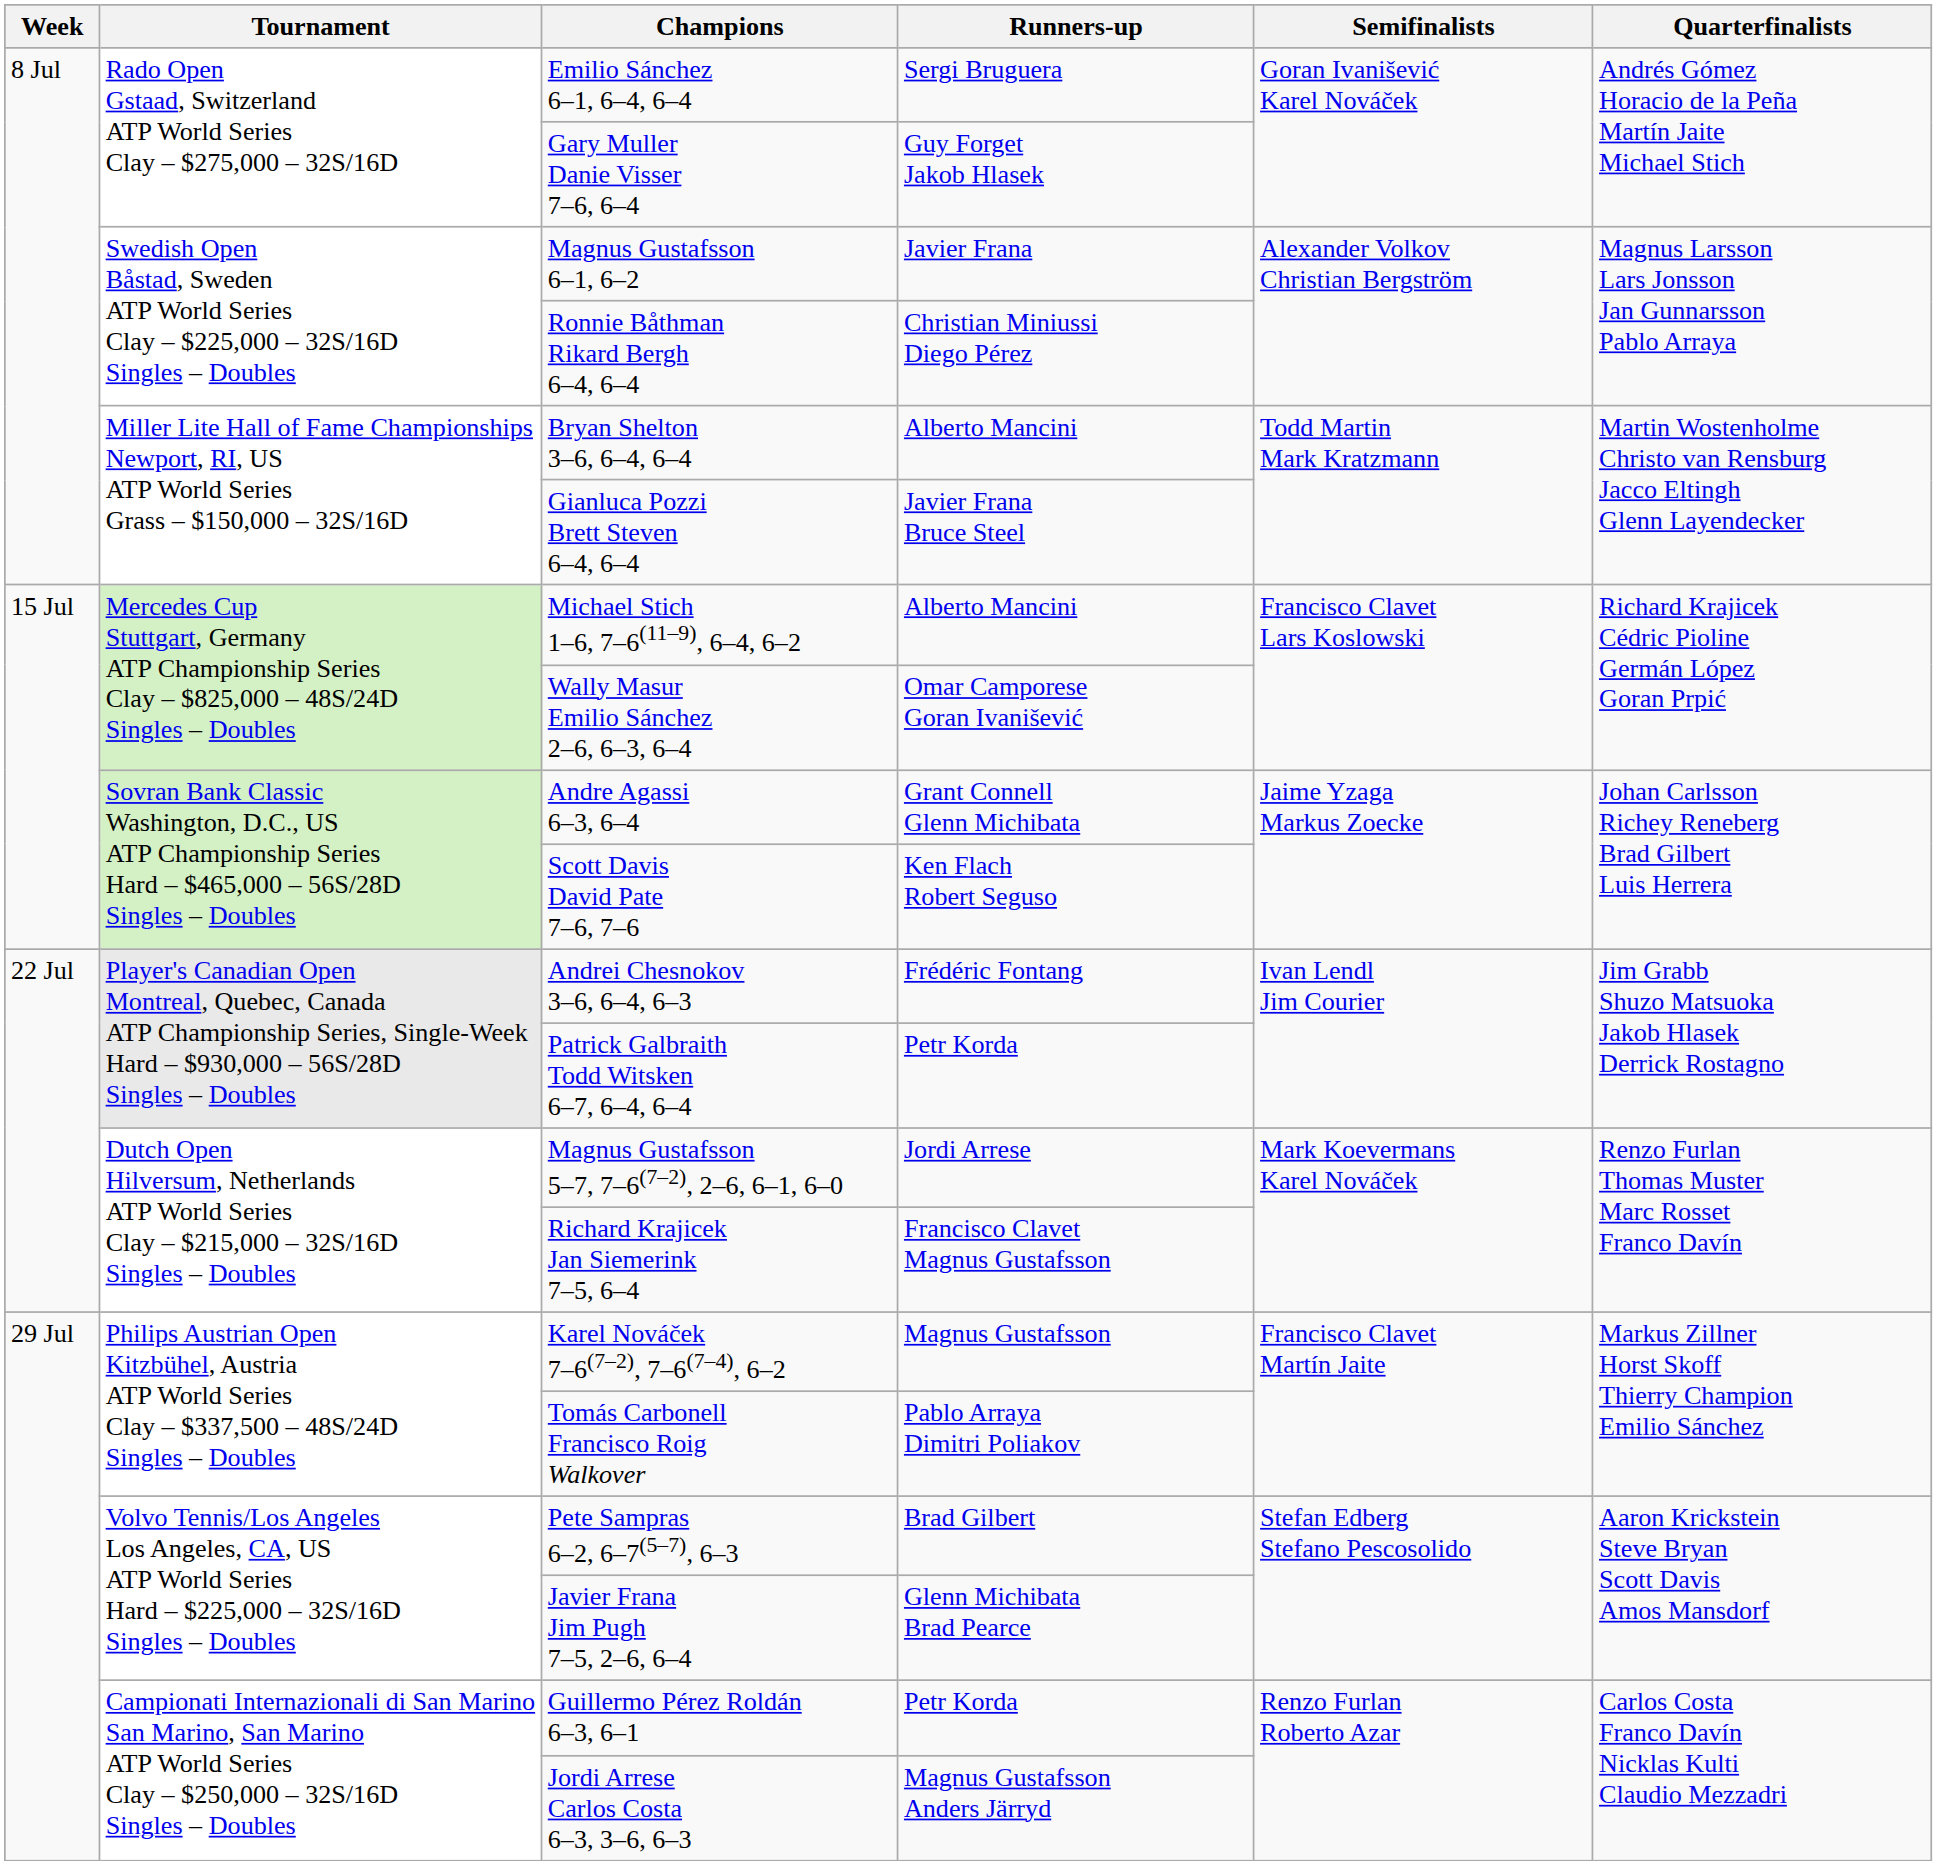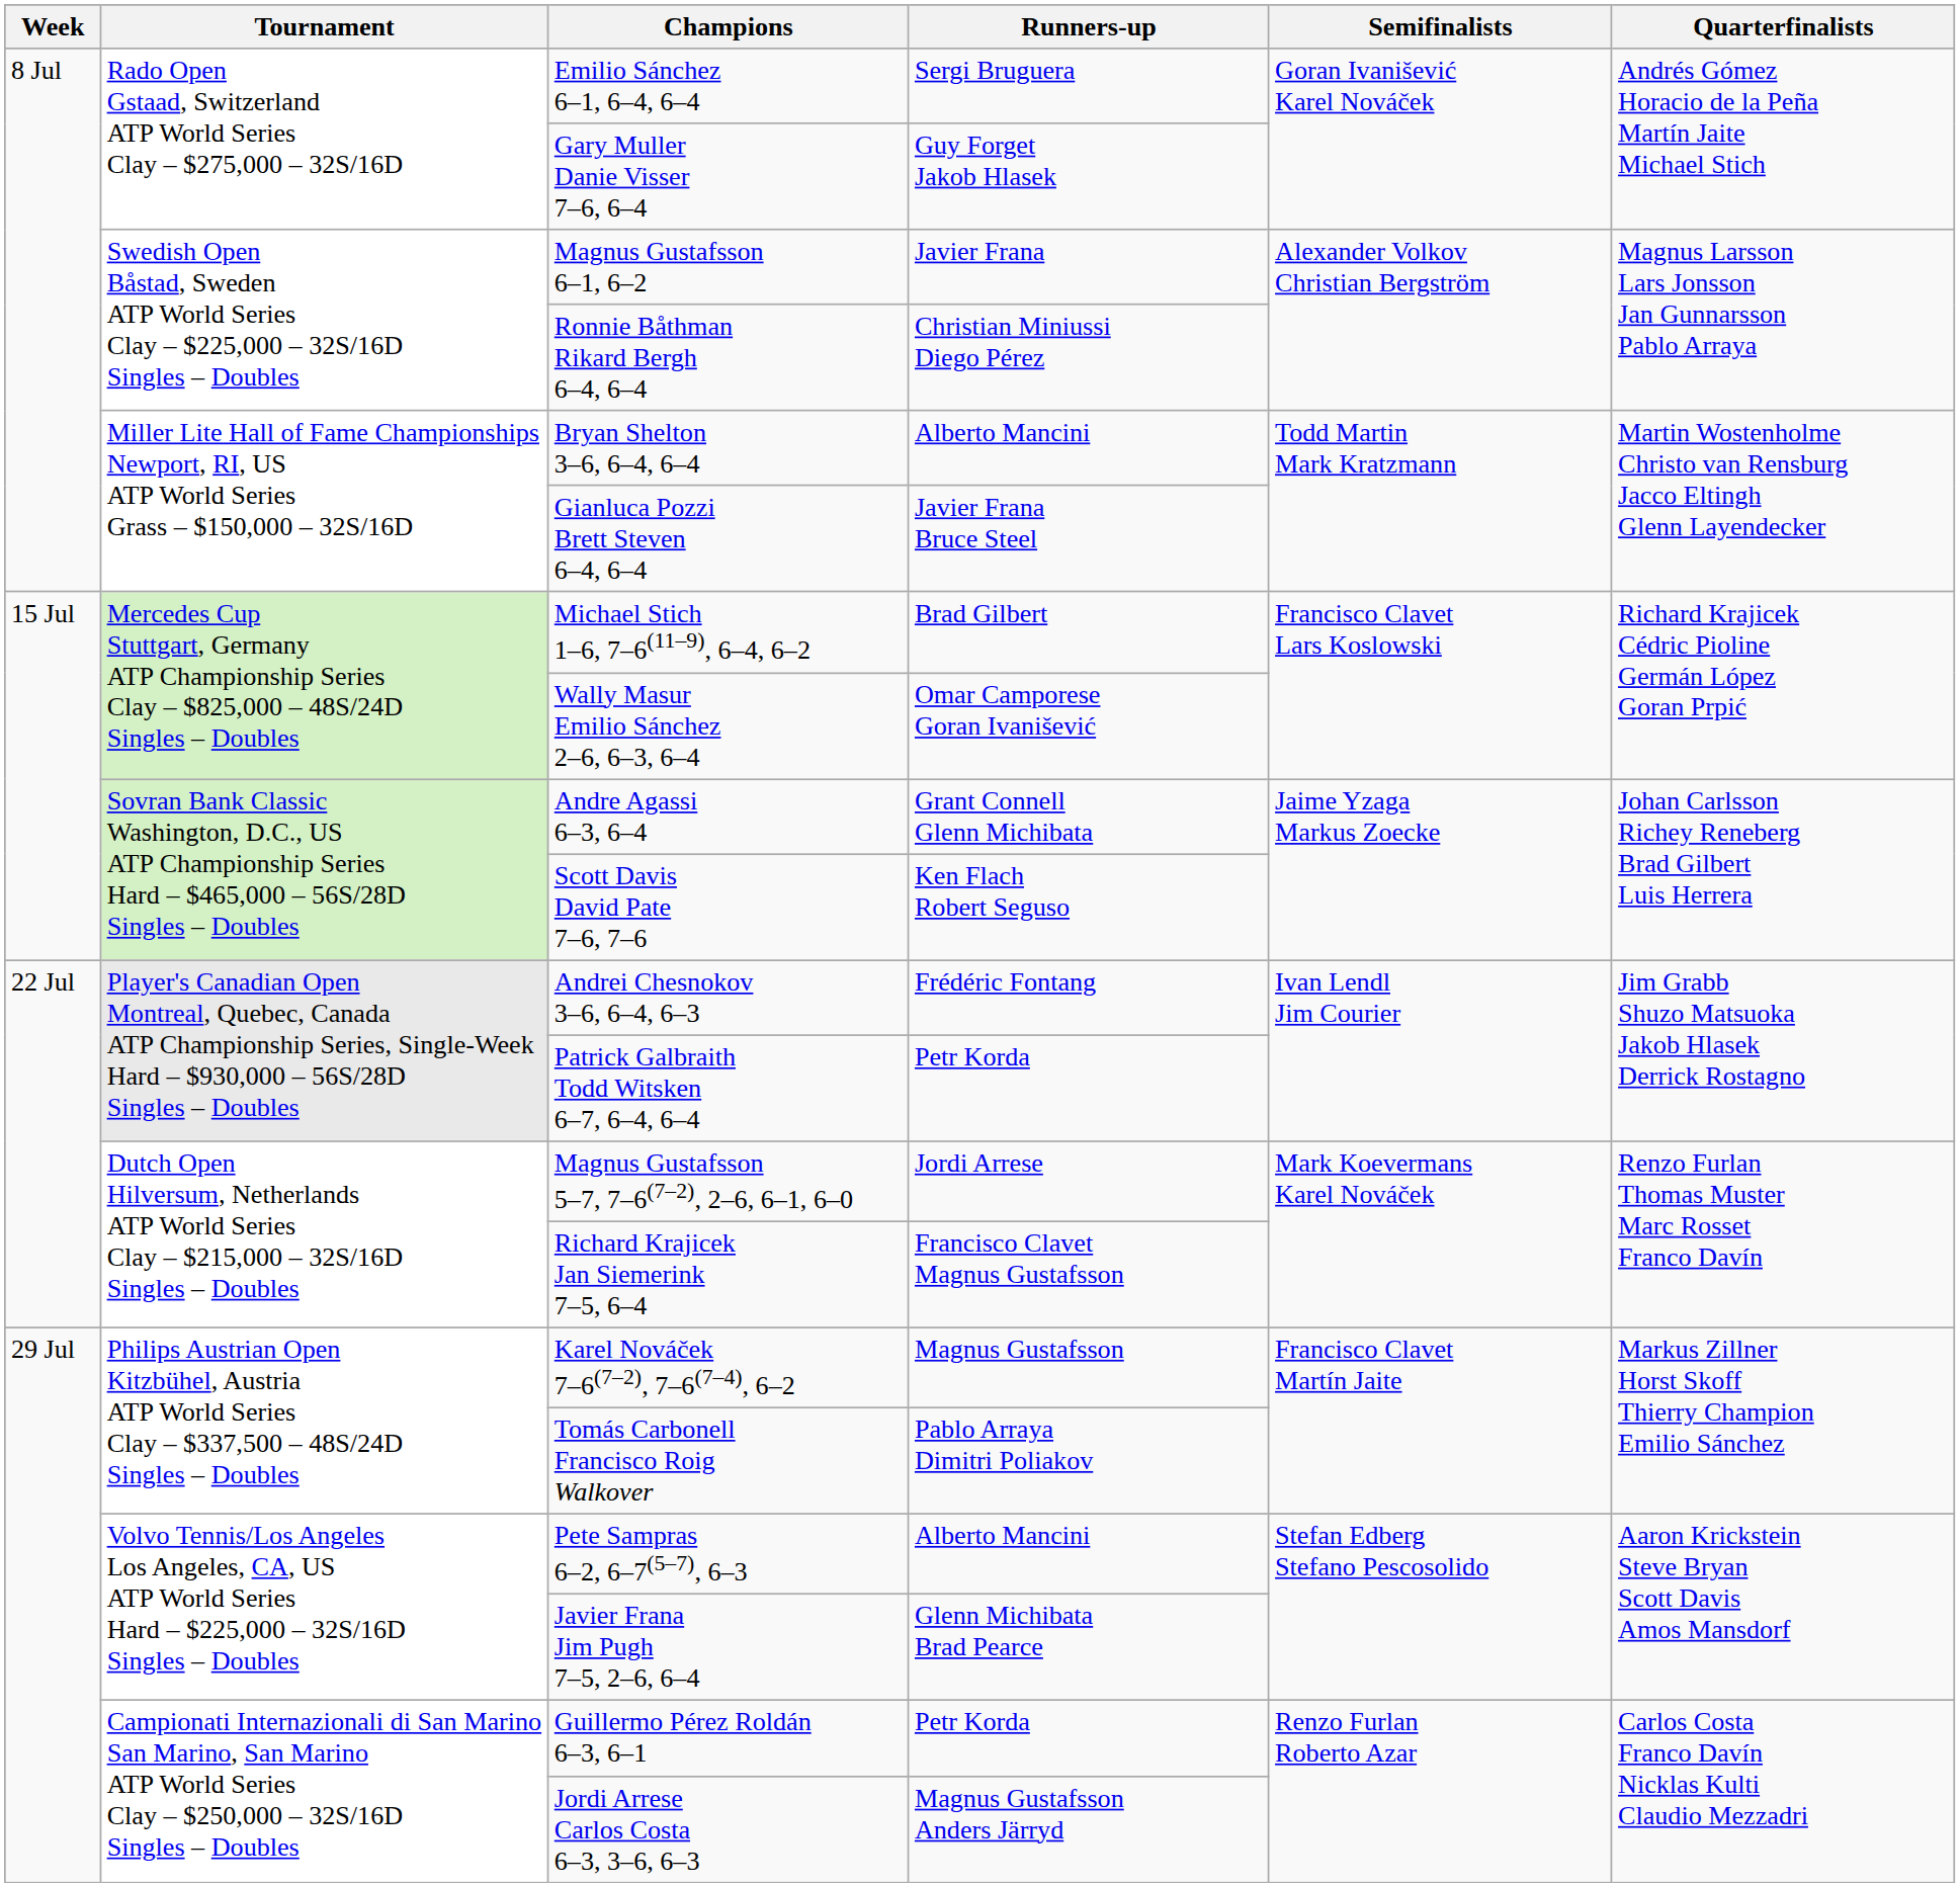Michael Stich 1–6, 7–6(11–9), 6–4, 6–2 | Runners-up: Alberto Mancini -> Brad Gilbert
Pete Sampras 6–2, 6–7(5–7), 6–3 | Runners-up: Brad Gilbert -> Alberto Mancini
